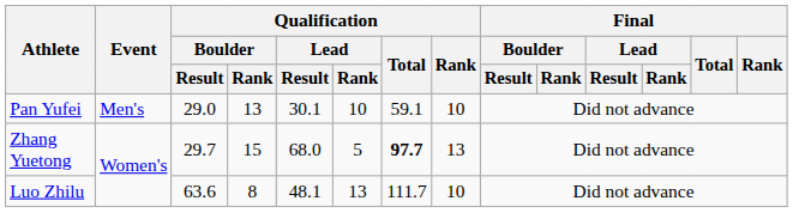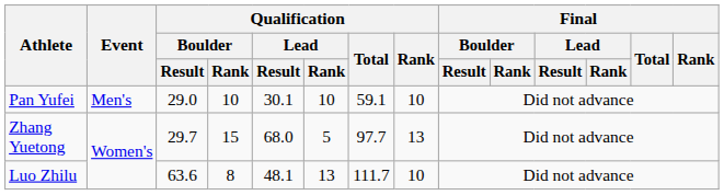Pan Yufei | Qualification / Boulder / Rank: 13 -> 10
Zhang Yuetong | Qualification / Total: bold -> normal
